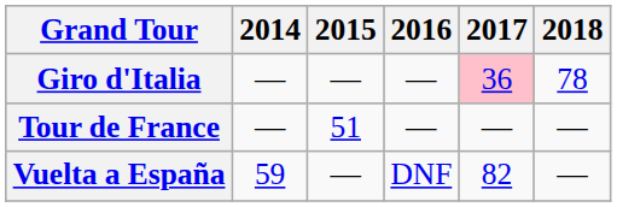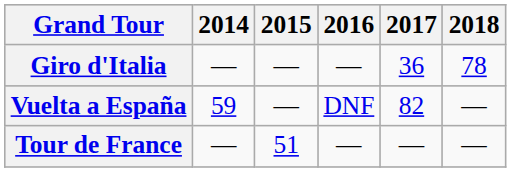Giro d'Italia | 2017: pink background -> no background
rows swapped: Tour de France <-> Vuelta a España
